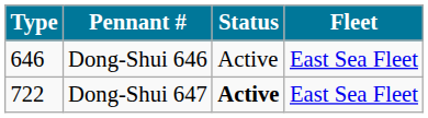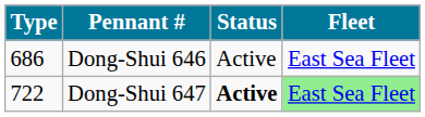Dong-Shui 646 | Type: 646 -> 686
Dong-Shui 647 | Fleet: no background -> lightgreen background
